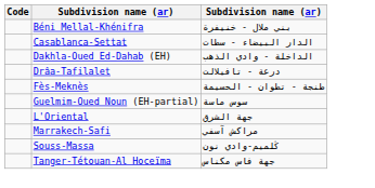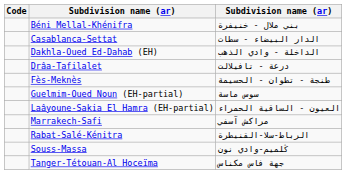- row: L'Oriental | جهة الشرق
+ row: Laâyoune-Sakia El Hamra (EH-partial) | العيون - الساقية الحمراء
+ row: Rabat-Salé-Kénitra | الرباط-سلا-القنيطرة
